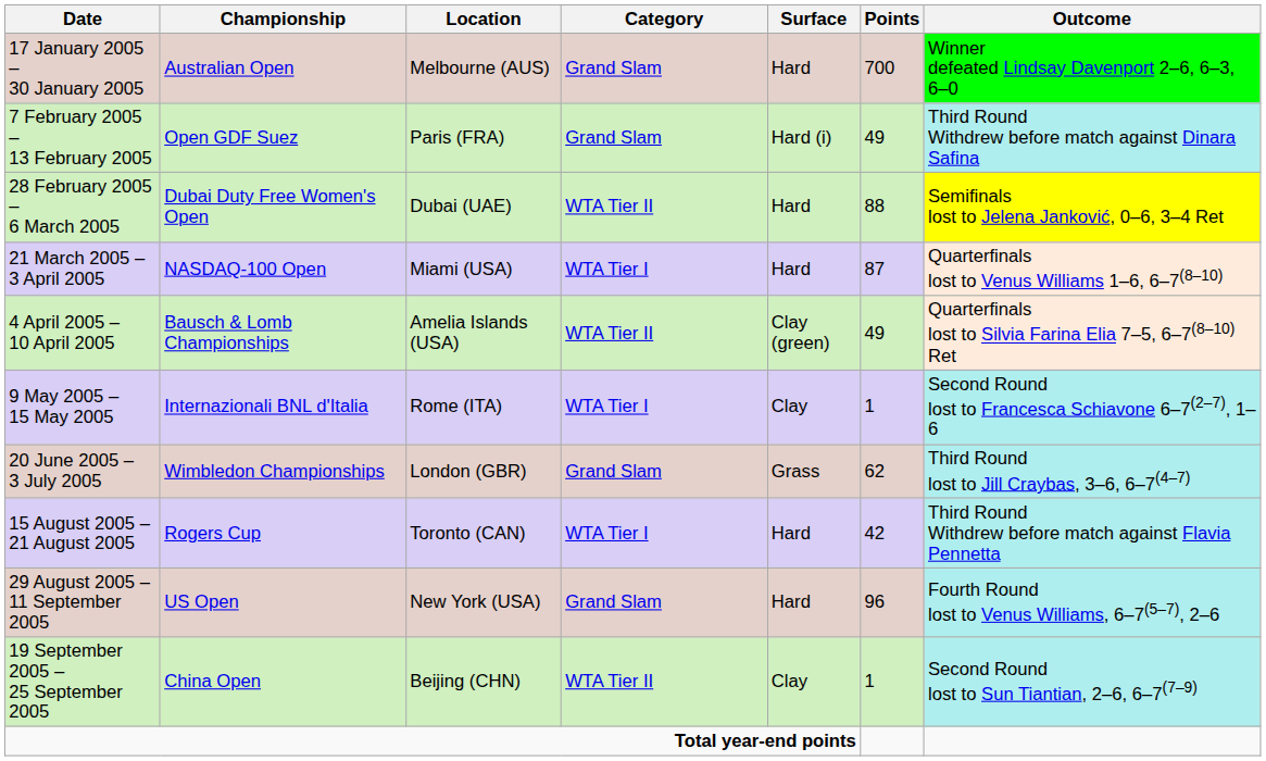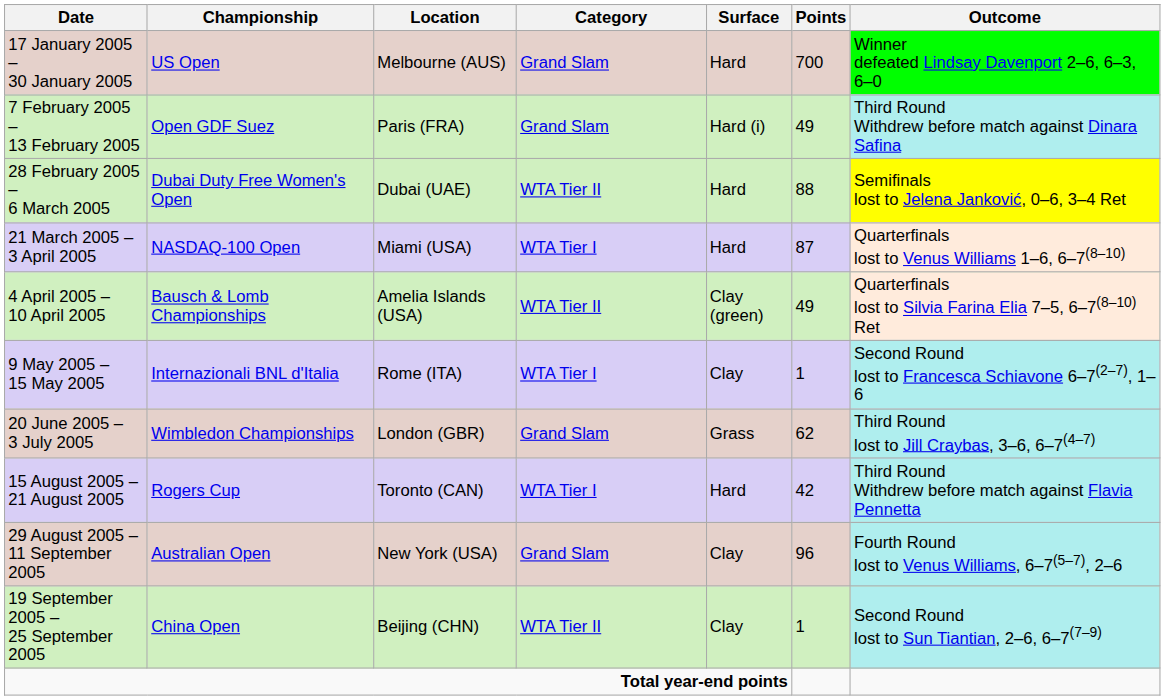17 January 2005 – 30 January 2005 | Championship: Australian Open -> US Open
29 August 2005 – 11 September 2005 | Championship: US Open -> Australian Open
29 August 2005 – 11 September 2005 | Surface: Hard -> Clay
